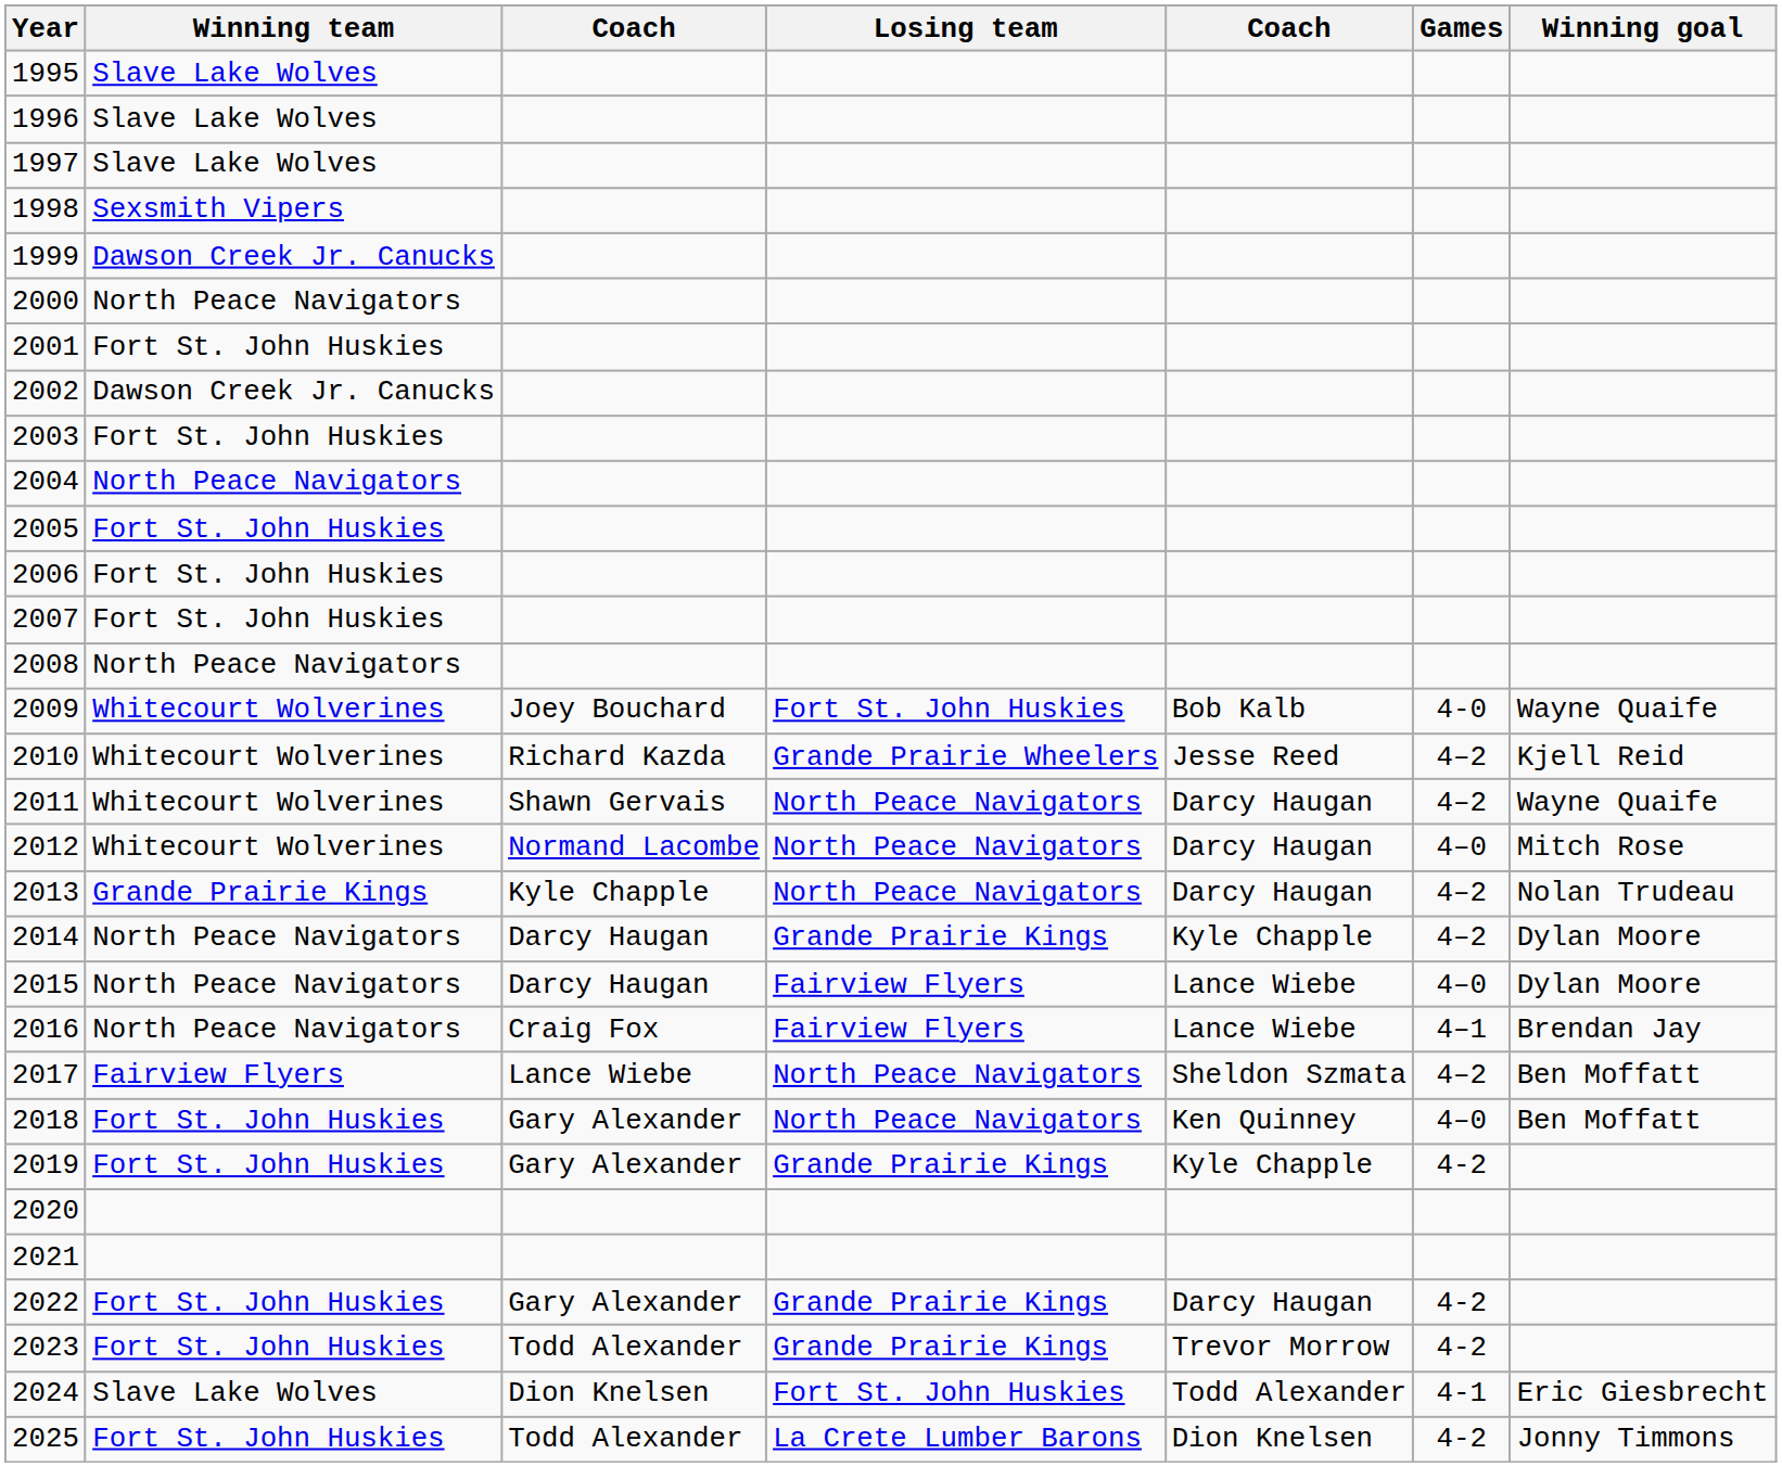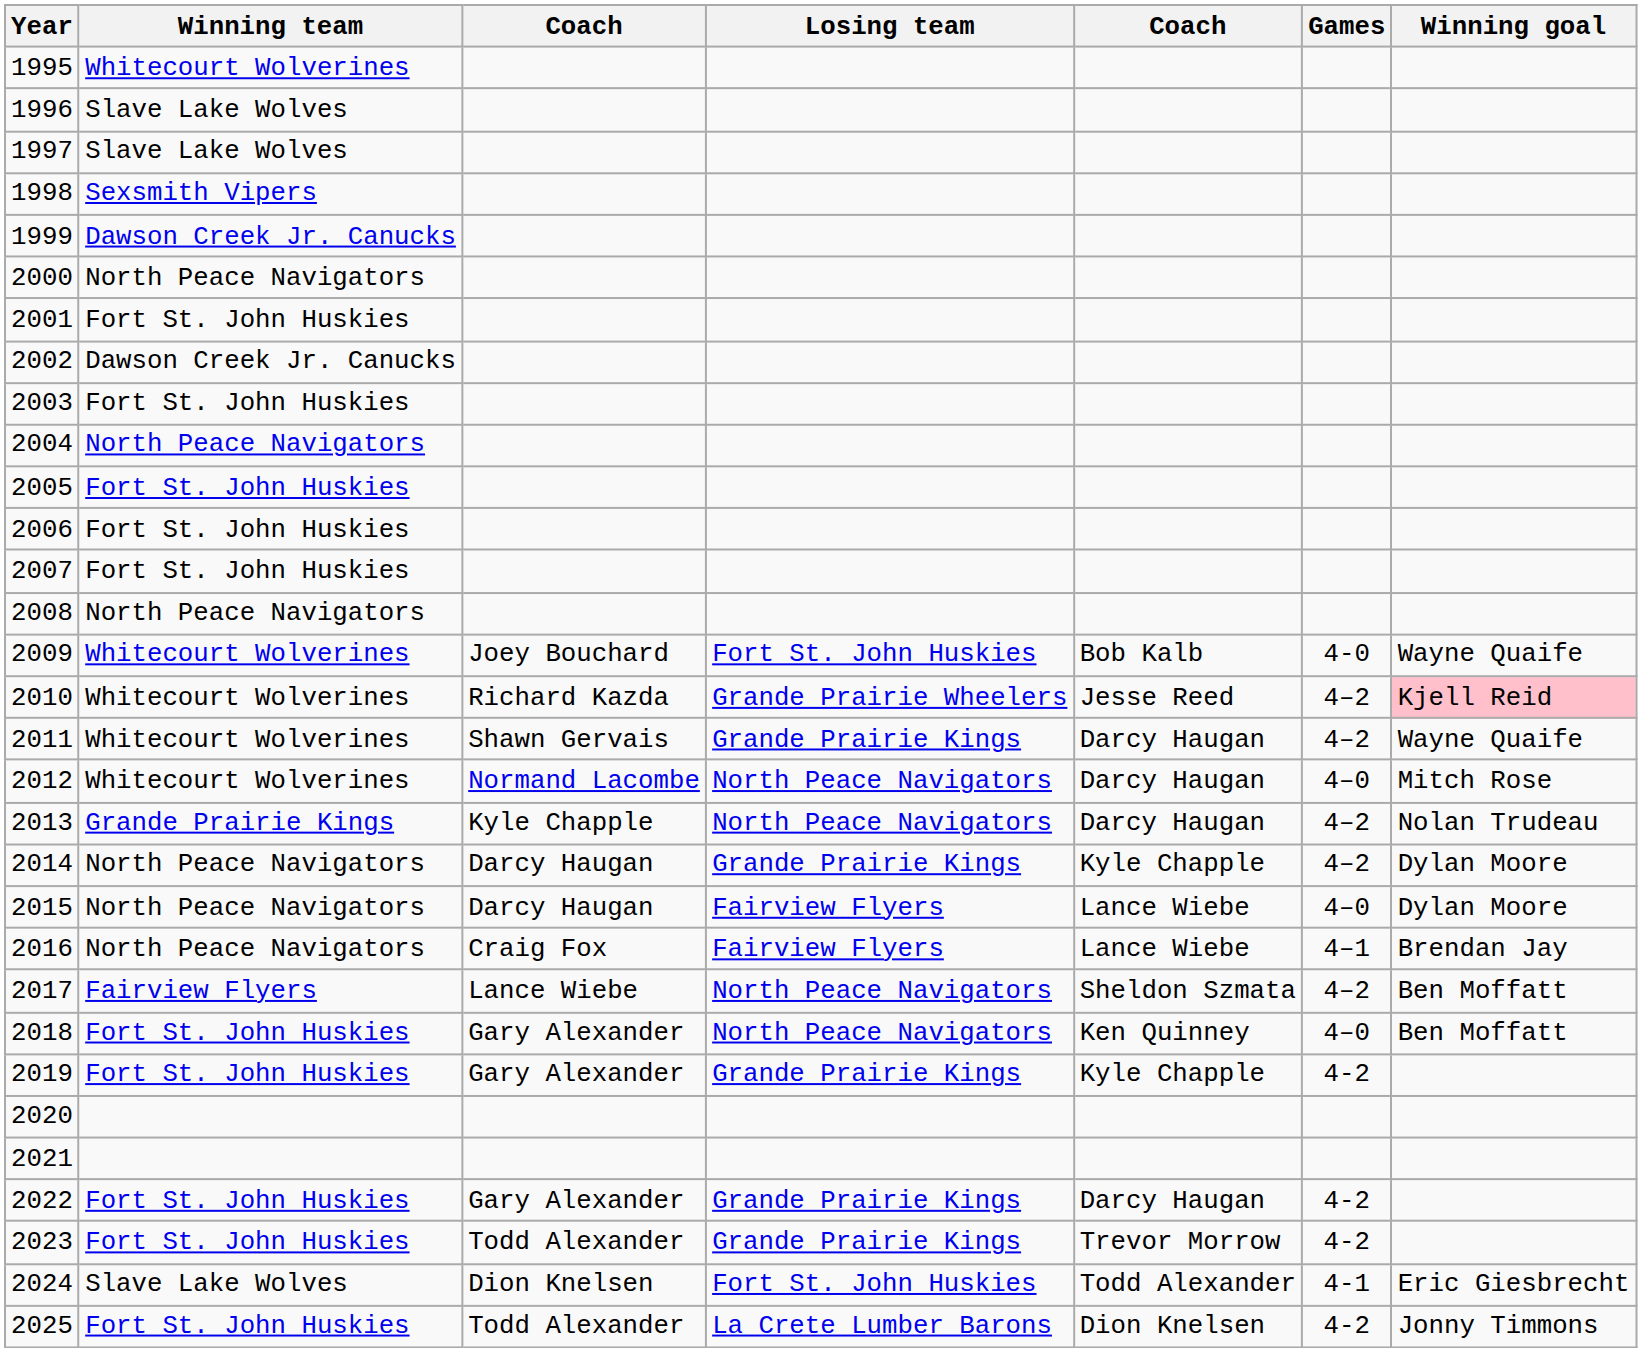1995 | Winning team: Slave Lake Wolves -> Whitecourt Wolverines
2010 | Winning goal: no background -> pink background
2011 | Losing team: North Peace Navigators -> Grande Prairie Kings
